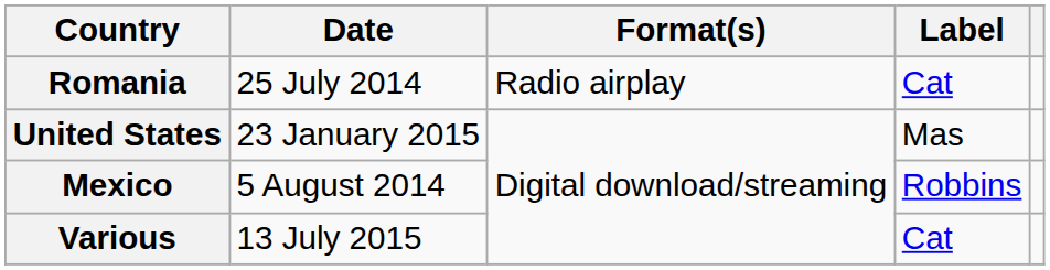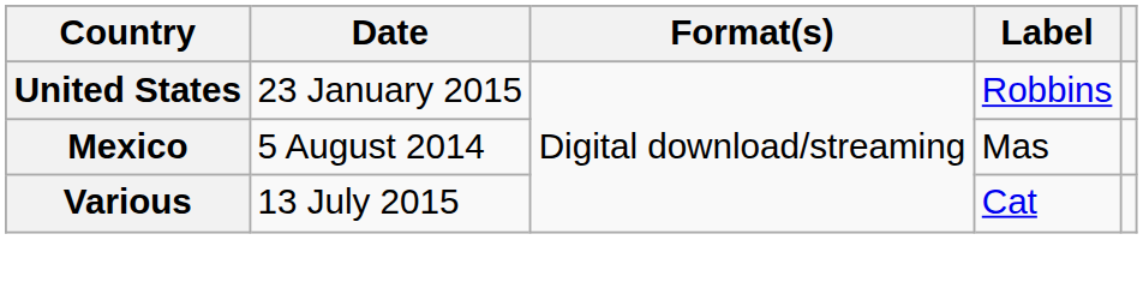- row: Romania | 25 July 2014 | Radio airplay | Cat
United States | Label: Mas -> Robbins
Mexico | Label: Robbins -> Mas
